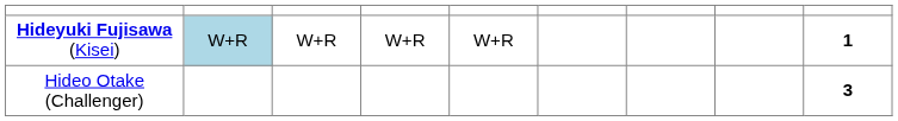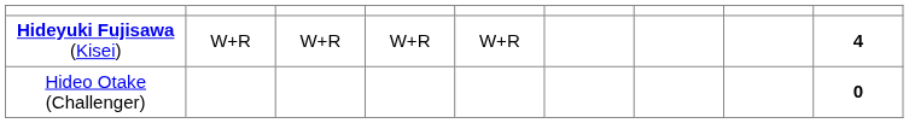Hideyuki Fujisawa (Kisei) | column 2: lightblue background -> no background
Hideyuki Fujisawa (Kisei) | column 9: 1 -> 4
Hideo Otake (Challenger) | column 9: 3 -> 0
